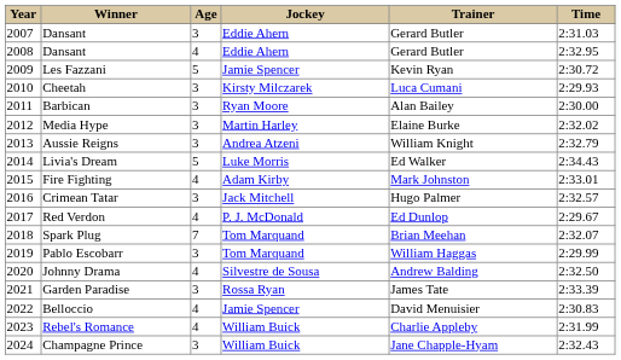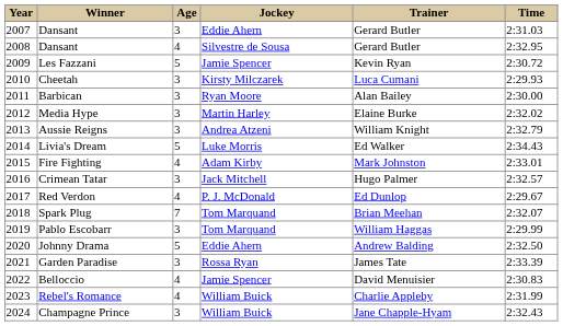2008 / Dansant | Jockey: Eddie Ahern -> Silvestre de Sousa
Johnny Drama | Age: 4 -> 5
Johnny Drama | Jockey: Silvestre de Sousa -> Eddie Ahern
